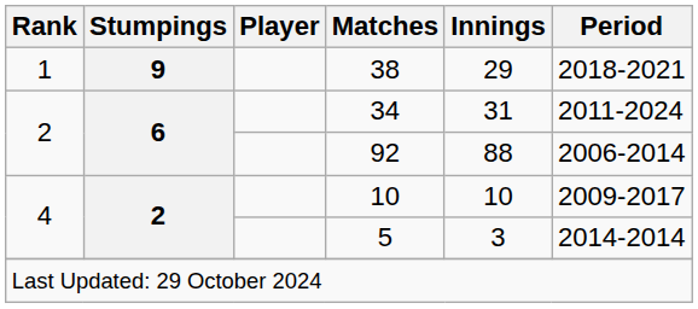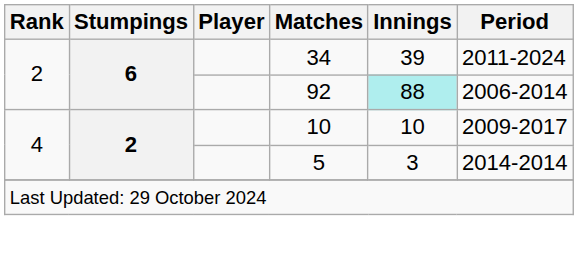- row: 1 | 9 | 38 | 29 | 2018-2021
34 | Innings: 31 -> 39
92 | Innings: no background -> paleturquoise background
